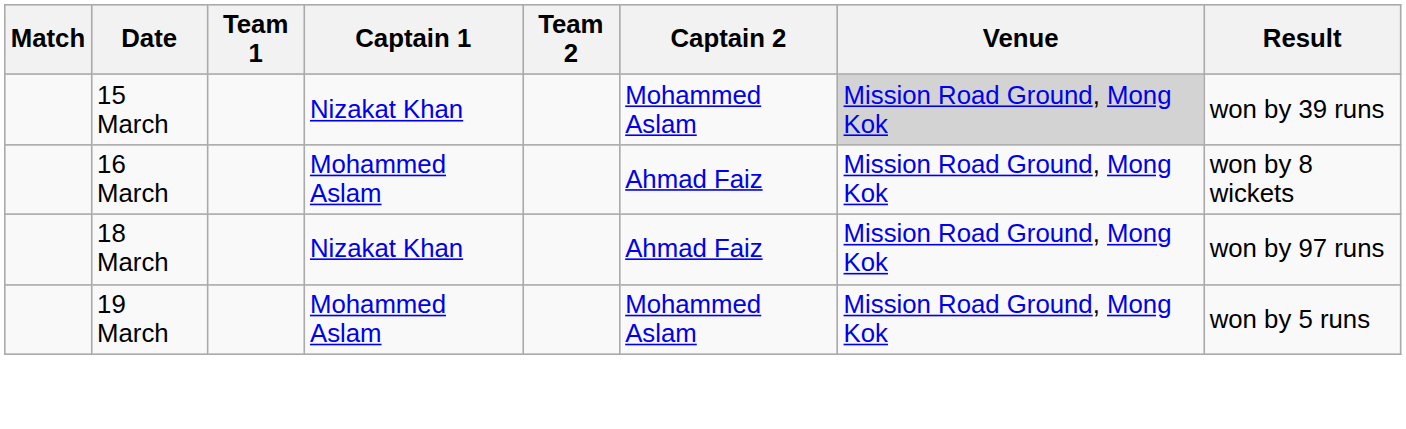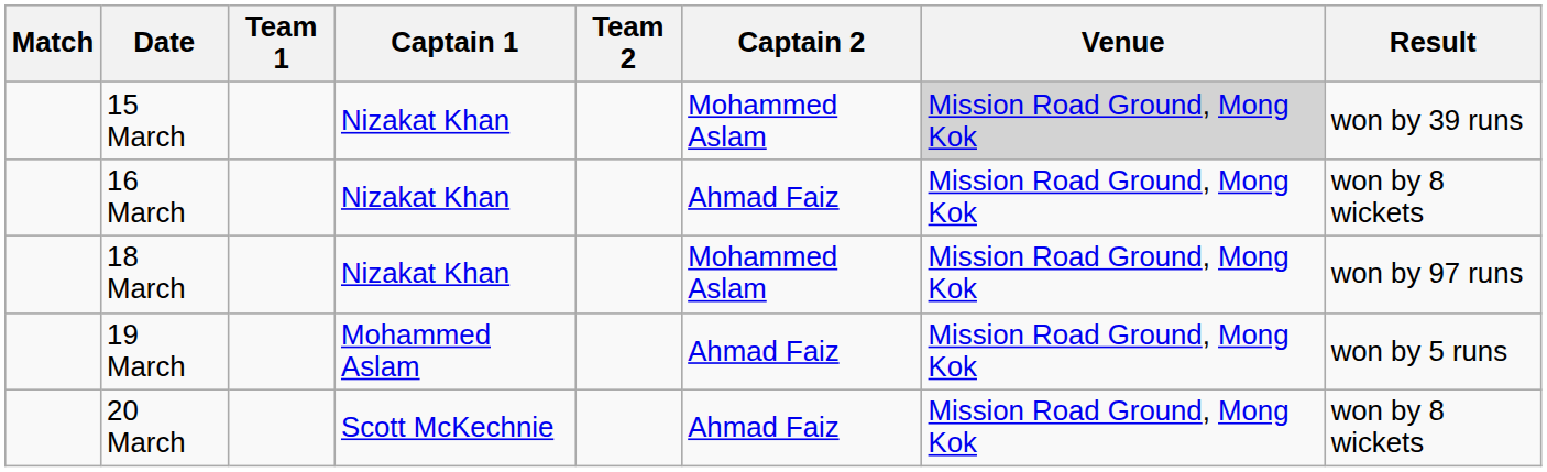16 March | Captain 1: Mohammed Aslam -> Nizakat Khan
18 March | Captain 2: Ahmad Faiz -> Mohammed Aslam
19 March | Captain 2: Mohammed Aslam -> Ahmad Faiz
+ row: 20 March | Scott McKechnie | Ahmad Faiz | Mission Road Ground, Mong Kok | won by 8 wickets
